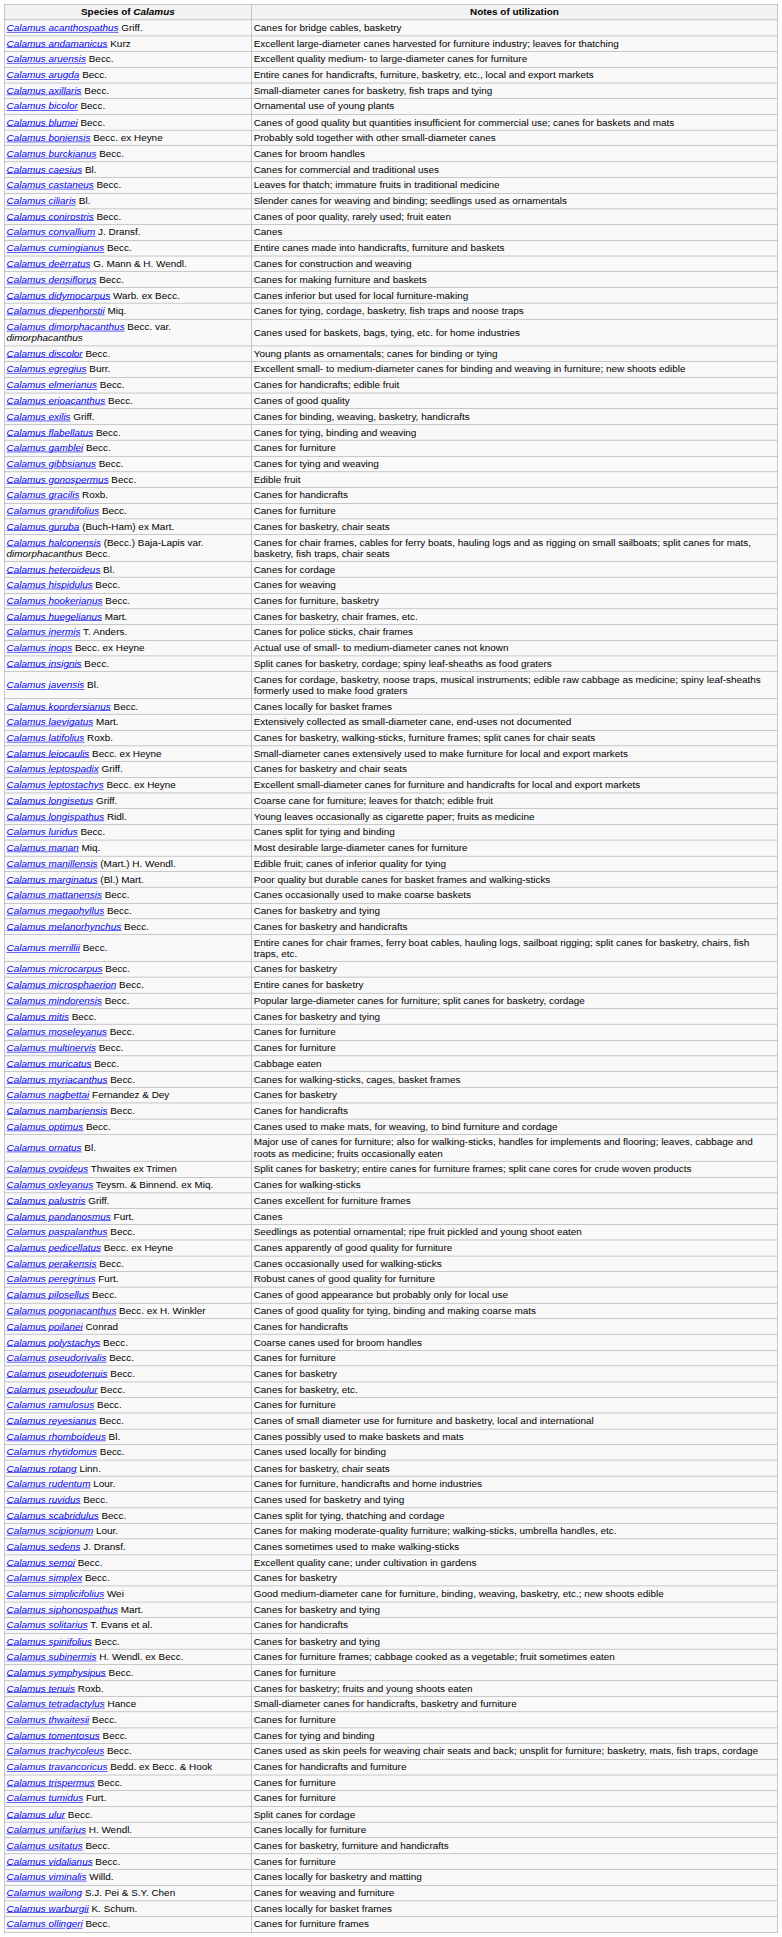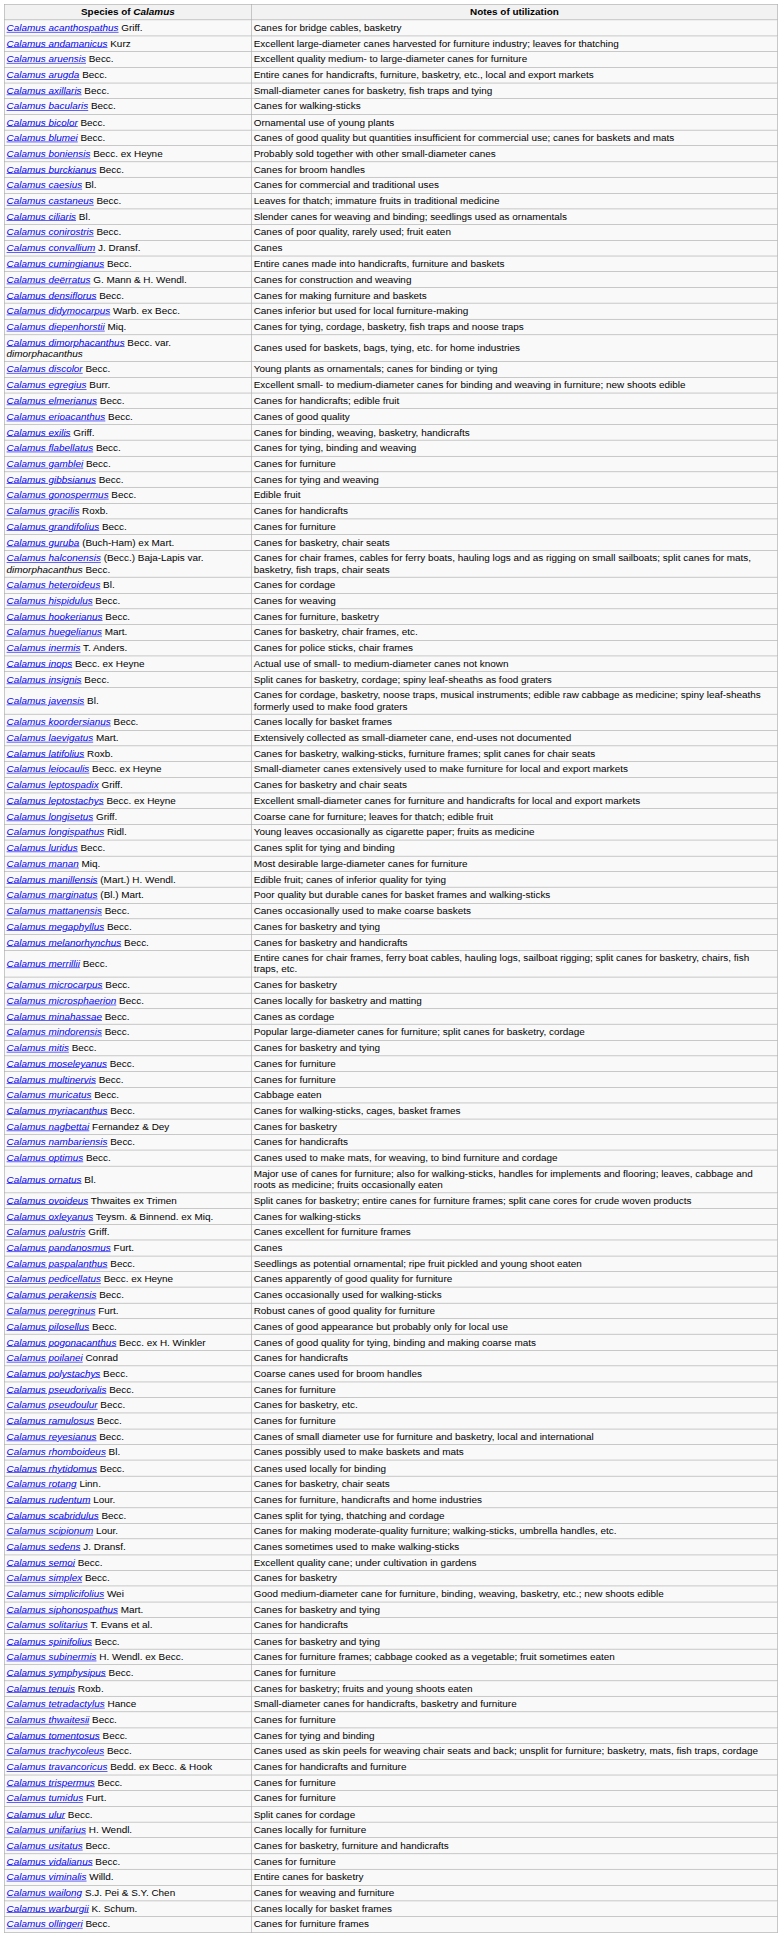+ row: Calamus bacularis Becc. | Canes for walking-sticks
Calamus microsphaerion Becc. | Notes of utilization: Entire canes for basketry -> Canes locally for basketry and matting
+ row: Calamus minahassae Becc. | Canes as cordage
- row: Calamus pseudotenuis Becc. | Canes for basketry
- row: Calamus ruvidus Becc. | Canes used for basketry and tying
Calamus viminalis Willd. | Notes of utilization: Canes locally for basketry and matting -> Entire canes for basketry
